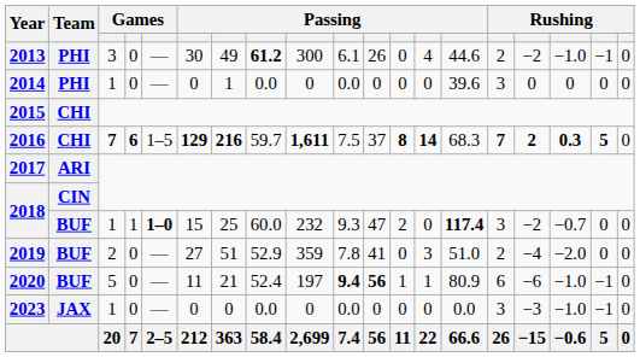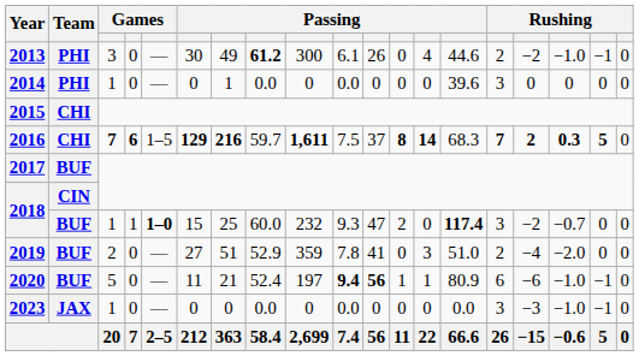2017 | Team: ARI -> BUF
